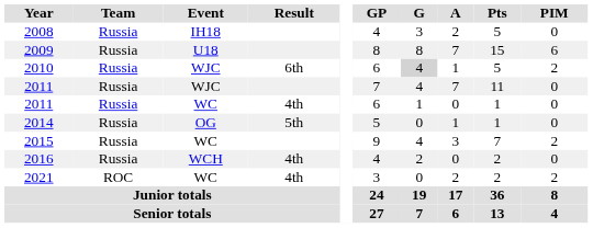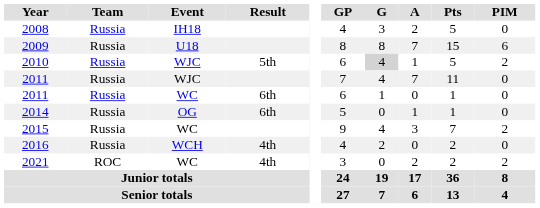2010 | Result: 6th -> 5th
2011 / WC | Result: 4th -> 6th
2014 | Result: 5th -> 6th
